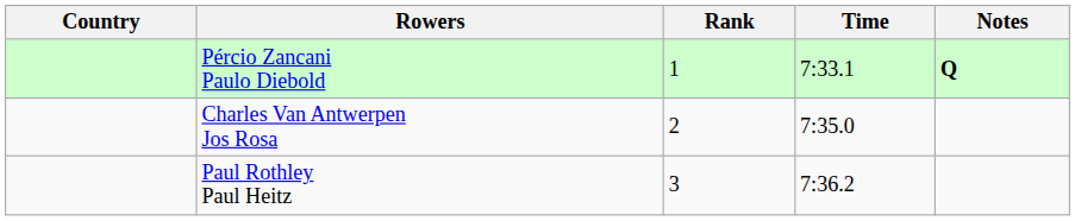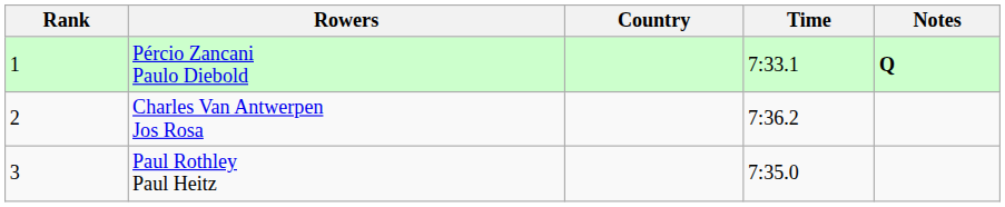columns swapped: Rank <-> Country
Charles Van Antwerpen Jos Rosa | Time: 7:35.0 -> 7:36.2
Paul Rothley Paul Heitz | Time: 7:36.2 -> 7:35.0
